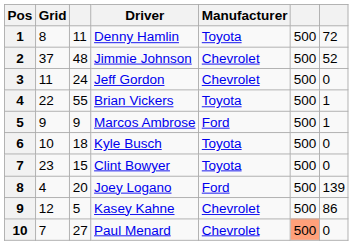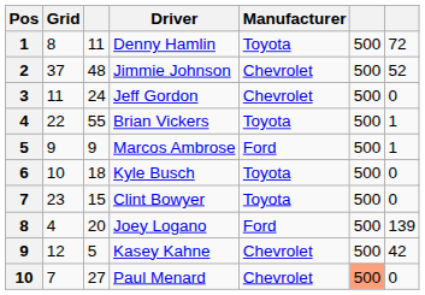Kasey Kahne | column 7: 86 -> 42
